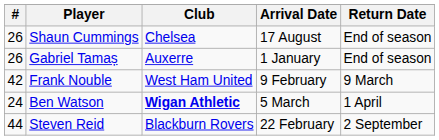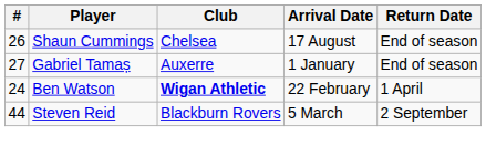Gabriel Tamaș | #: 26 -> 27
- row: 42 | Frank Nouble | West Ham United | 9 February | 9 March
Ben Watson | Arrival Date: 5 March -> 22 February
Steven Reid | Arrival Date: 22 February -> 5 March
